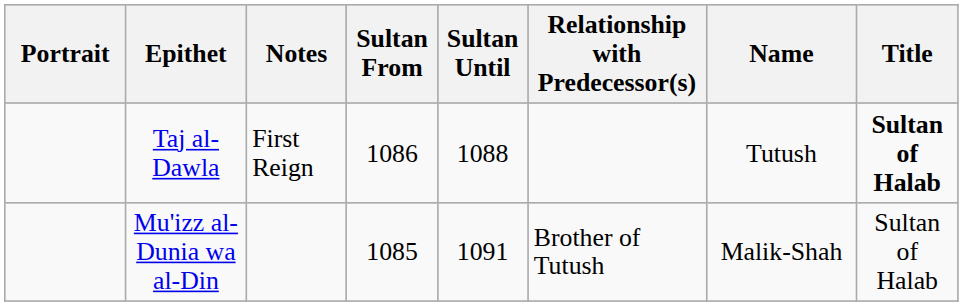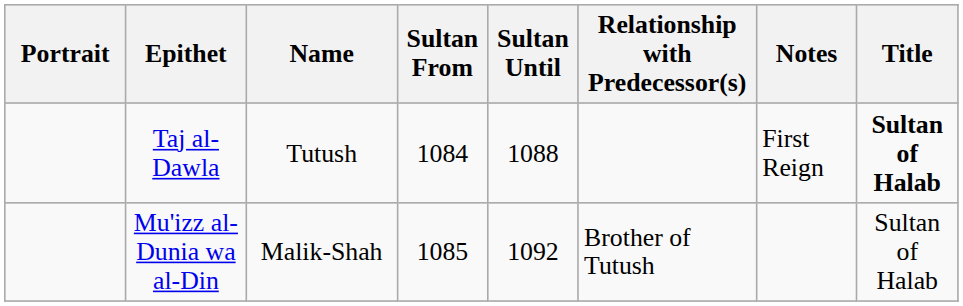columns swapped: Name <-> Notes
Taj al-Dawla | Sultan From: 1086 -> 1084
Mu'izz al-Dunia wa al-Din | Sultan Until: 1091 -> 1092
